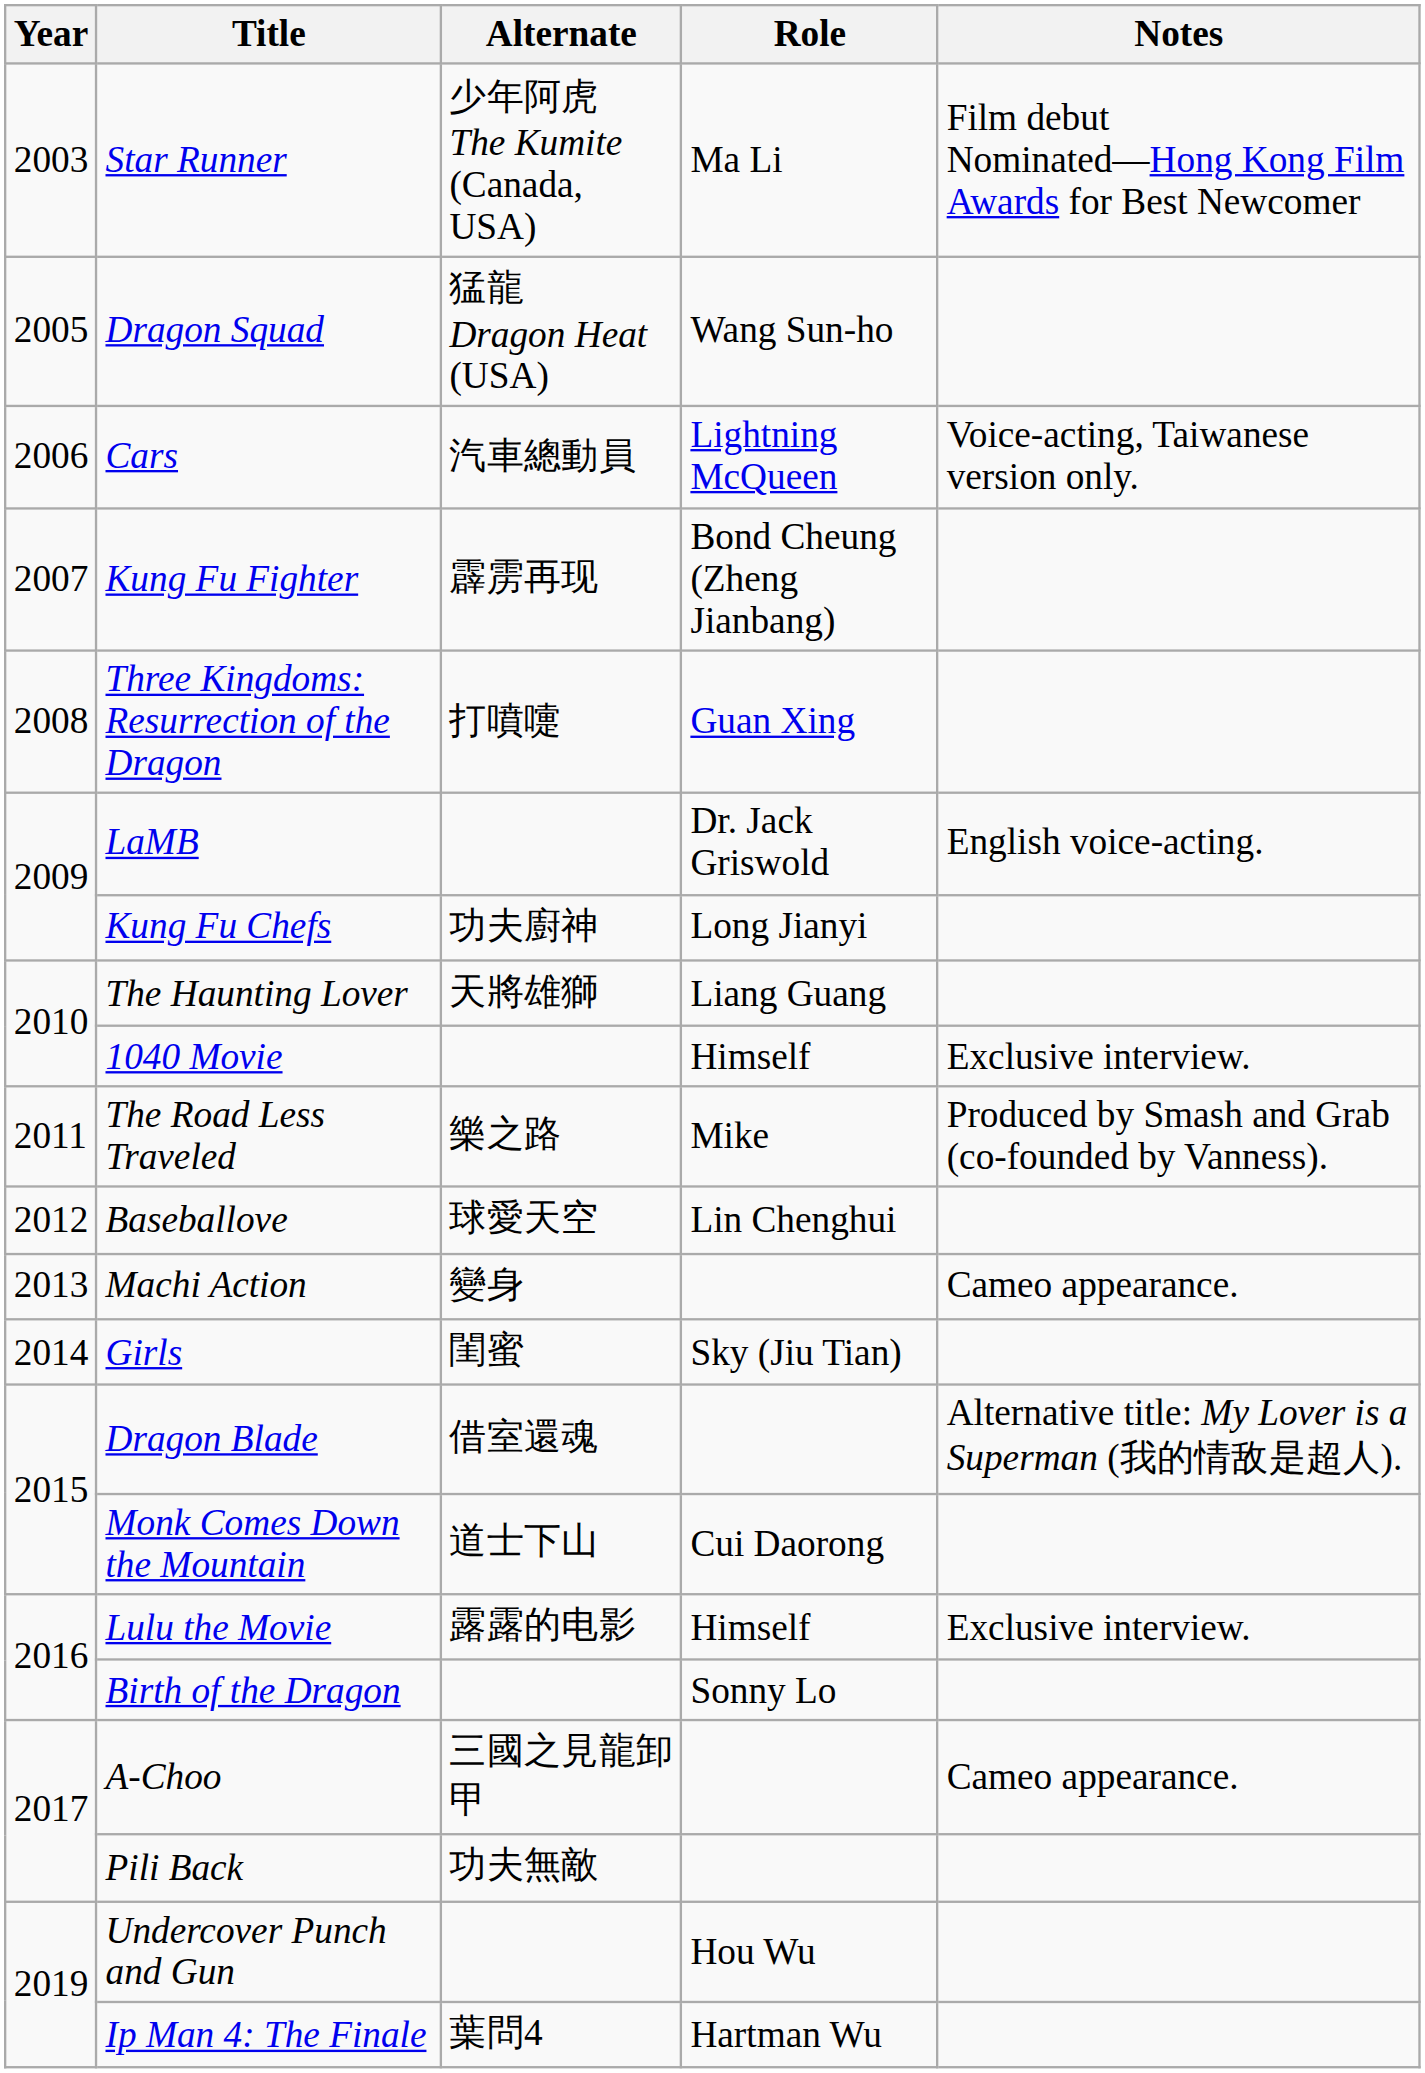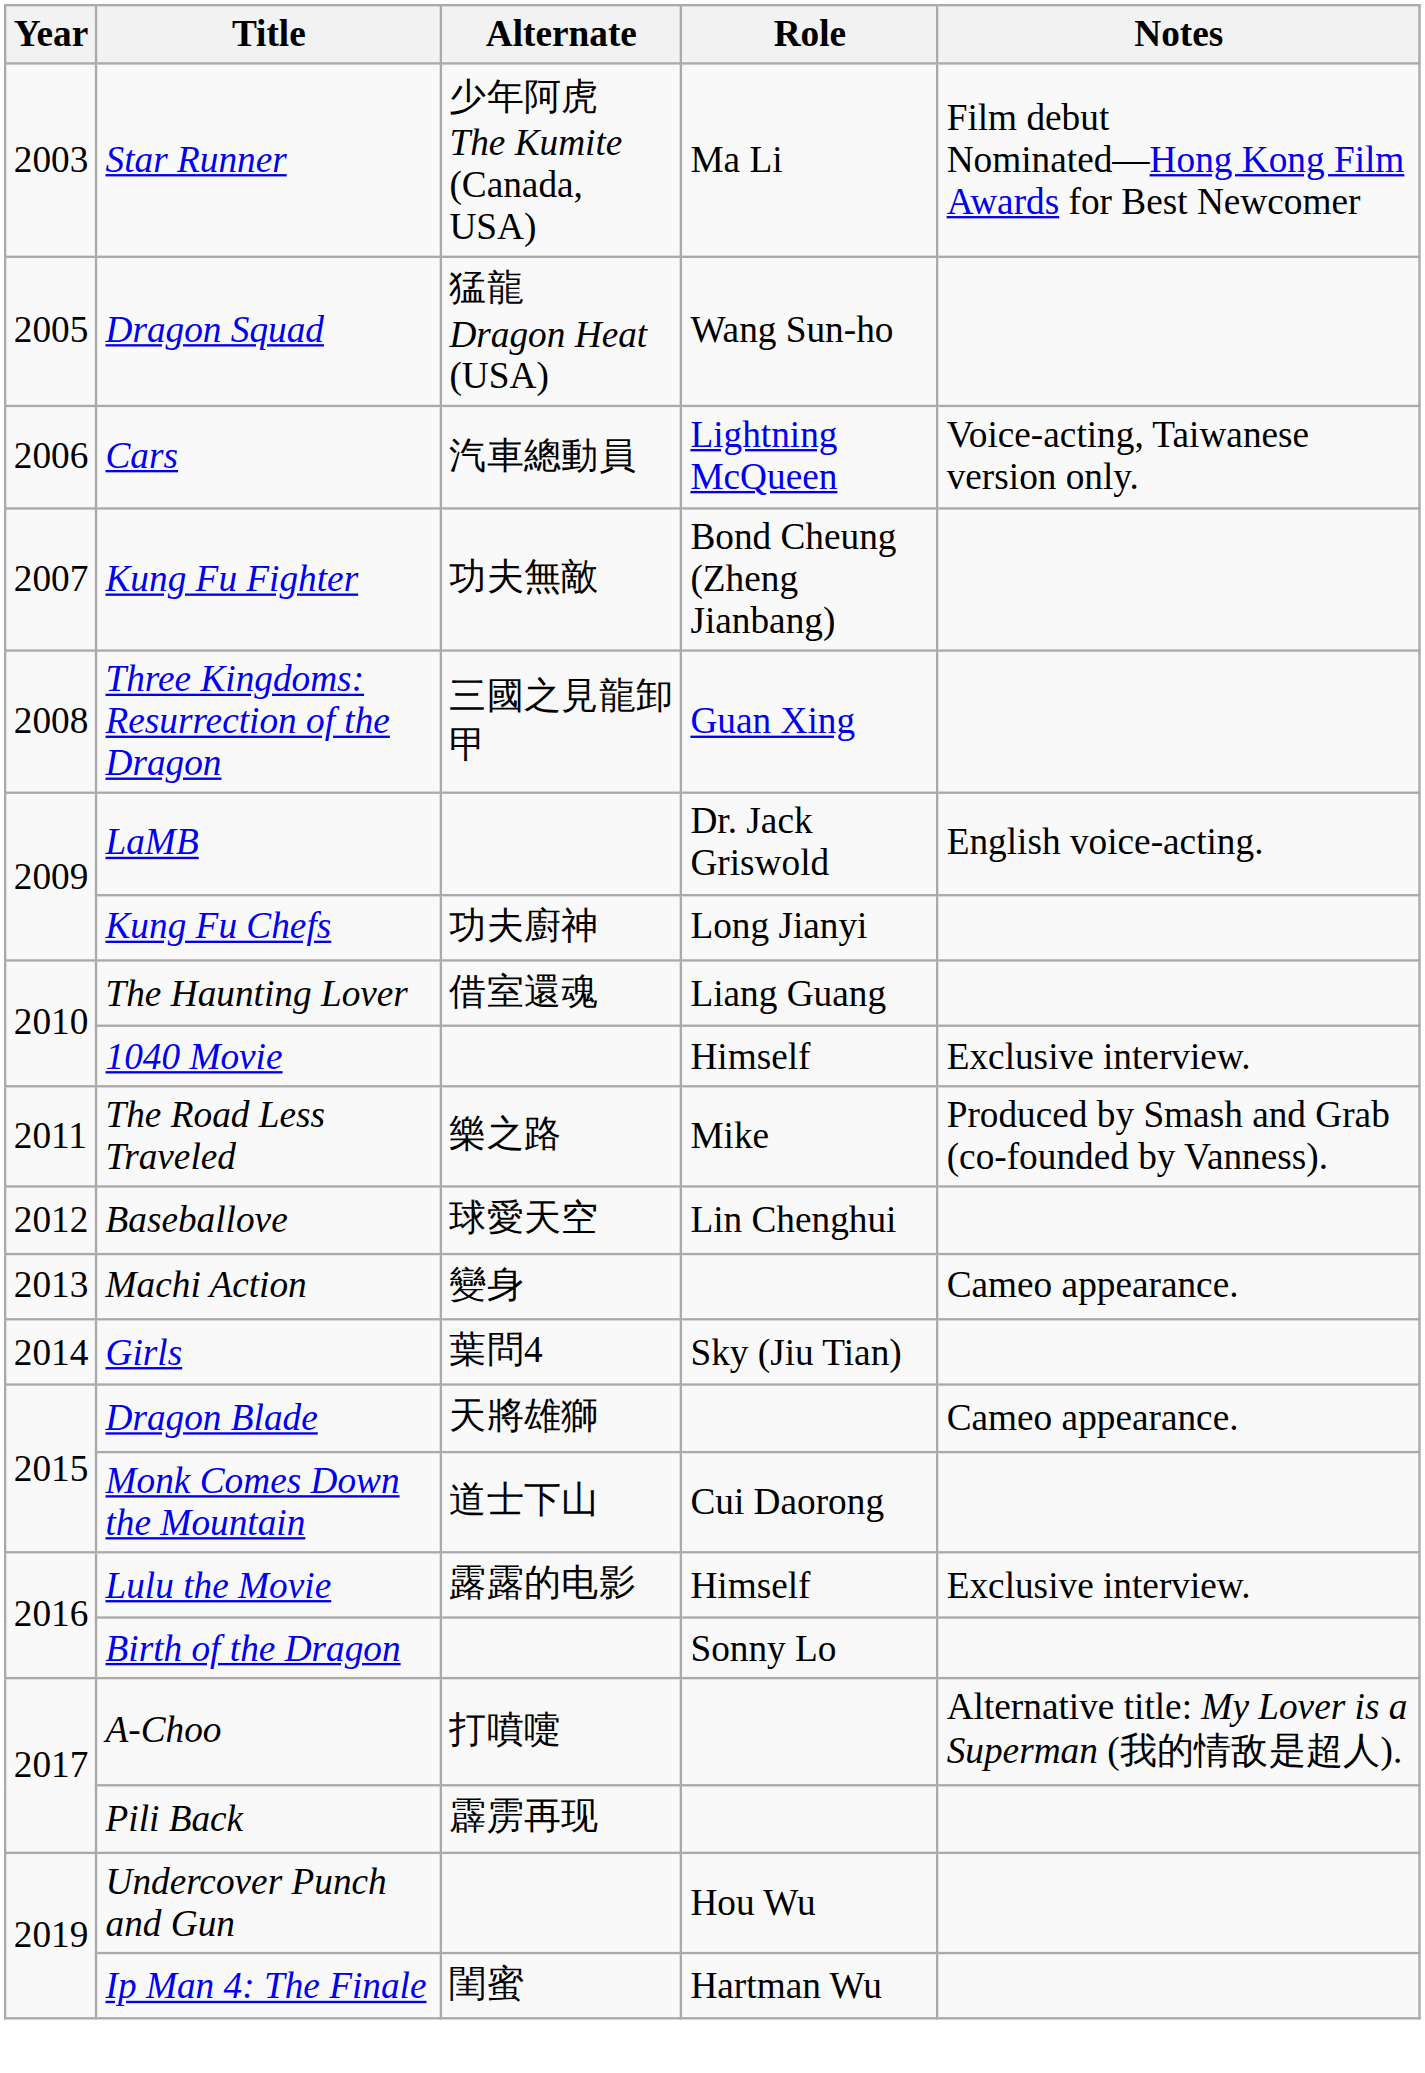Kung Fu Fighter | Alternate: 霹雳再现 -> 功夫無敵
Three Kingdoms: Resurrection of the Dragon | Alternate: 打噴嚏 -> 三國之見龍卸甲
The Haunting Lover | Alternate: 天將雄獅 -> 借室還魂
Girls | Alternate: 閨蜜 -> 葉問4
Dragon Blade | Alternate: 借室還魂 -> 天將雄獅
Dragon Blade | Notes: Alternative title: My Lover is a Superman (我的情敌是超人). -> Cameo appearance.
A-Choo | Alternate: 三國之見龍卸甲 -> 打噴嚏
A-Choo | Notes: Cameo appearance. -> Alternative title: My Lover is a Superman (我的情敌是超人).
Pili Back | Alternate: 功夫無敵 -> 霹雳再现
Ip Man 4: The Finale | Alternate: 葉問4 -> 閨蜜
